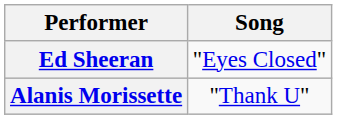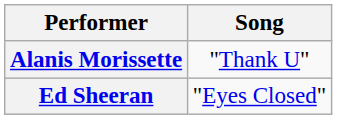rows swapped: Alanis Morissette <-> Ed Sheeran
